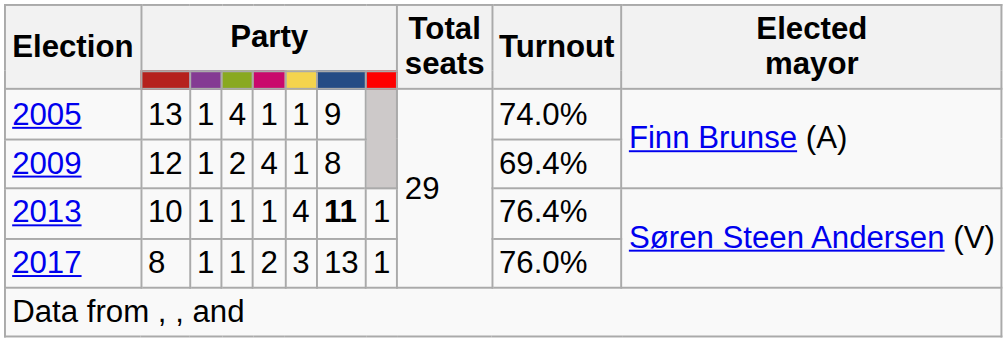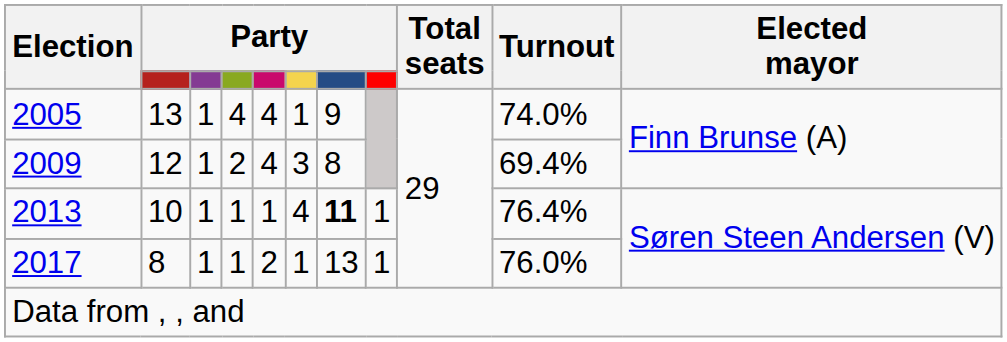2005 | column 5: 1 -> 4
2009 | column 6: 1 -> 3
2017 | column 6: 3 -> 1
